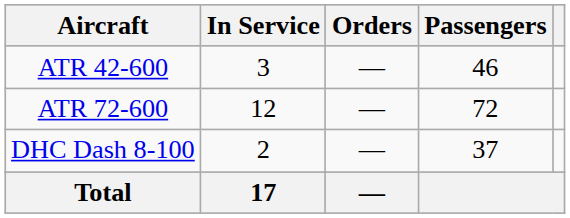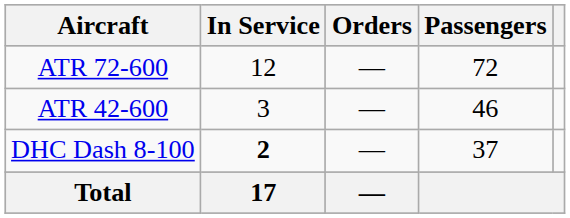rows swapped: ATR 42-600 <-> ATR 72-600
DHC Dash 8-100 | In Service: normal -> bold
